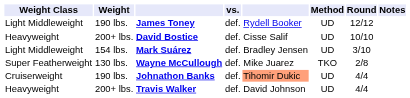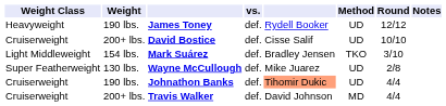James Toney | Weight Class: Light Middleweight -> Heavyweight
David Bostice | Weight Class: Heavyweight -> Cruiserweight
Mark Suárez | Method: UD -> TKO
Wayne McCullough | Method: TKO -> UD
Travis Walker | Weight Class: Heavyweight -> Cruiserweight
Travis Walker | Method: UD -> MD
